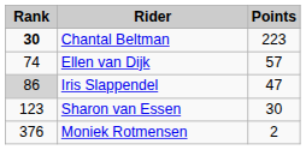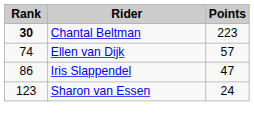Iris Slappendel | Rank: lightgrey background -> no background
Sharon van Essen | Points: 30 -> 24
- row: 376 | Moniek Rotmensen | 2
